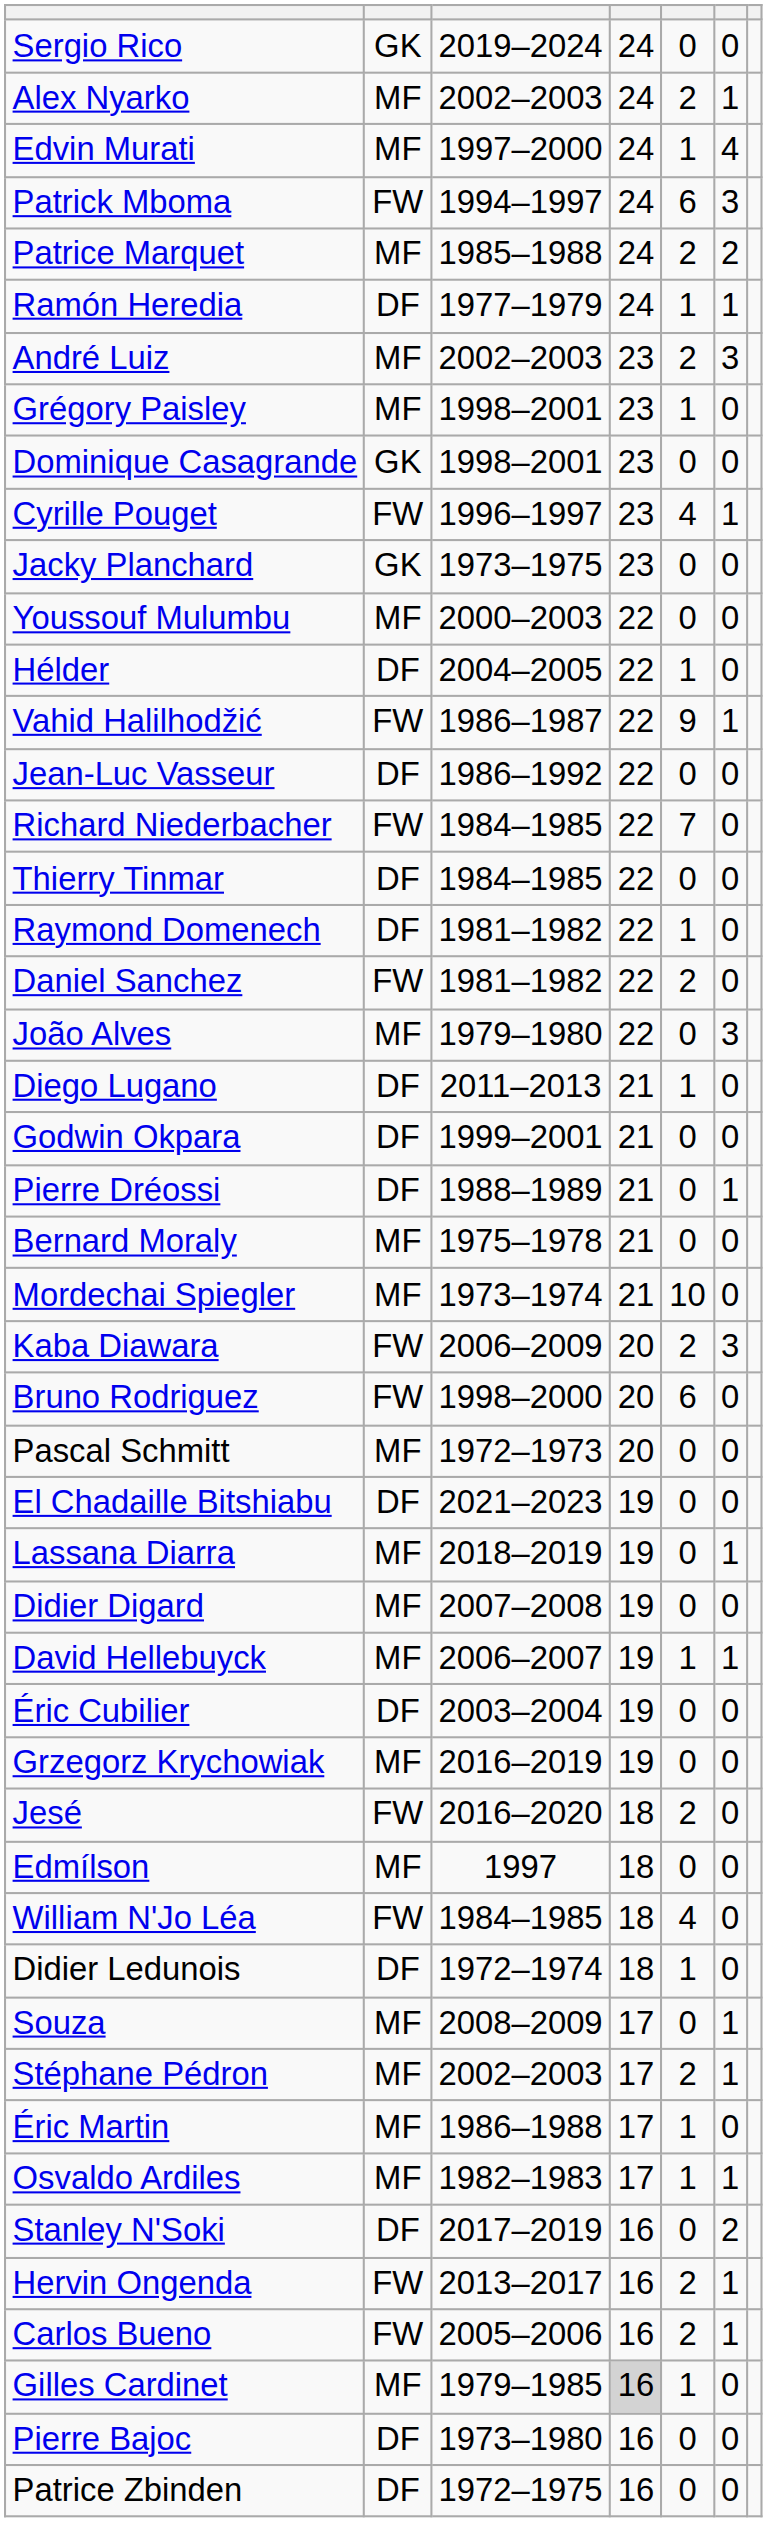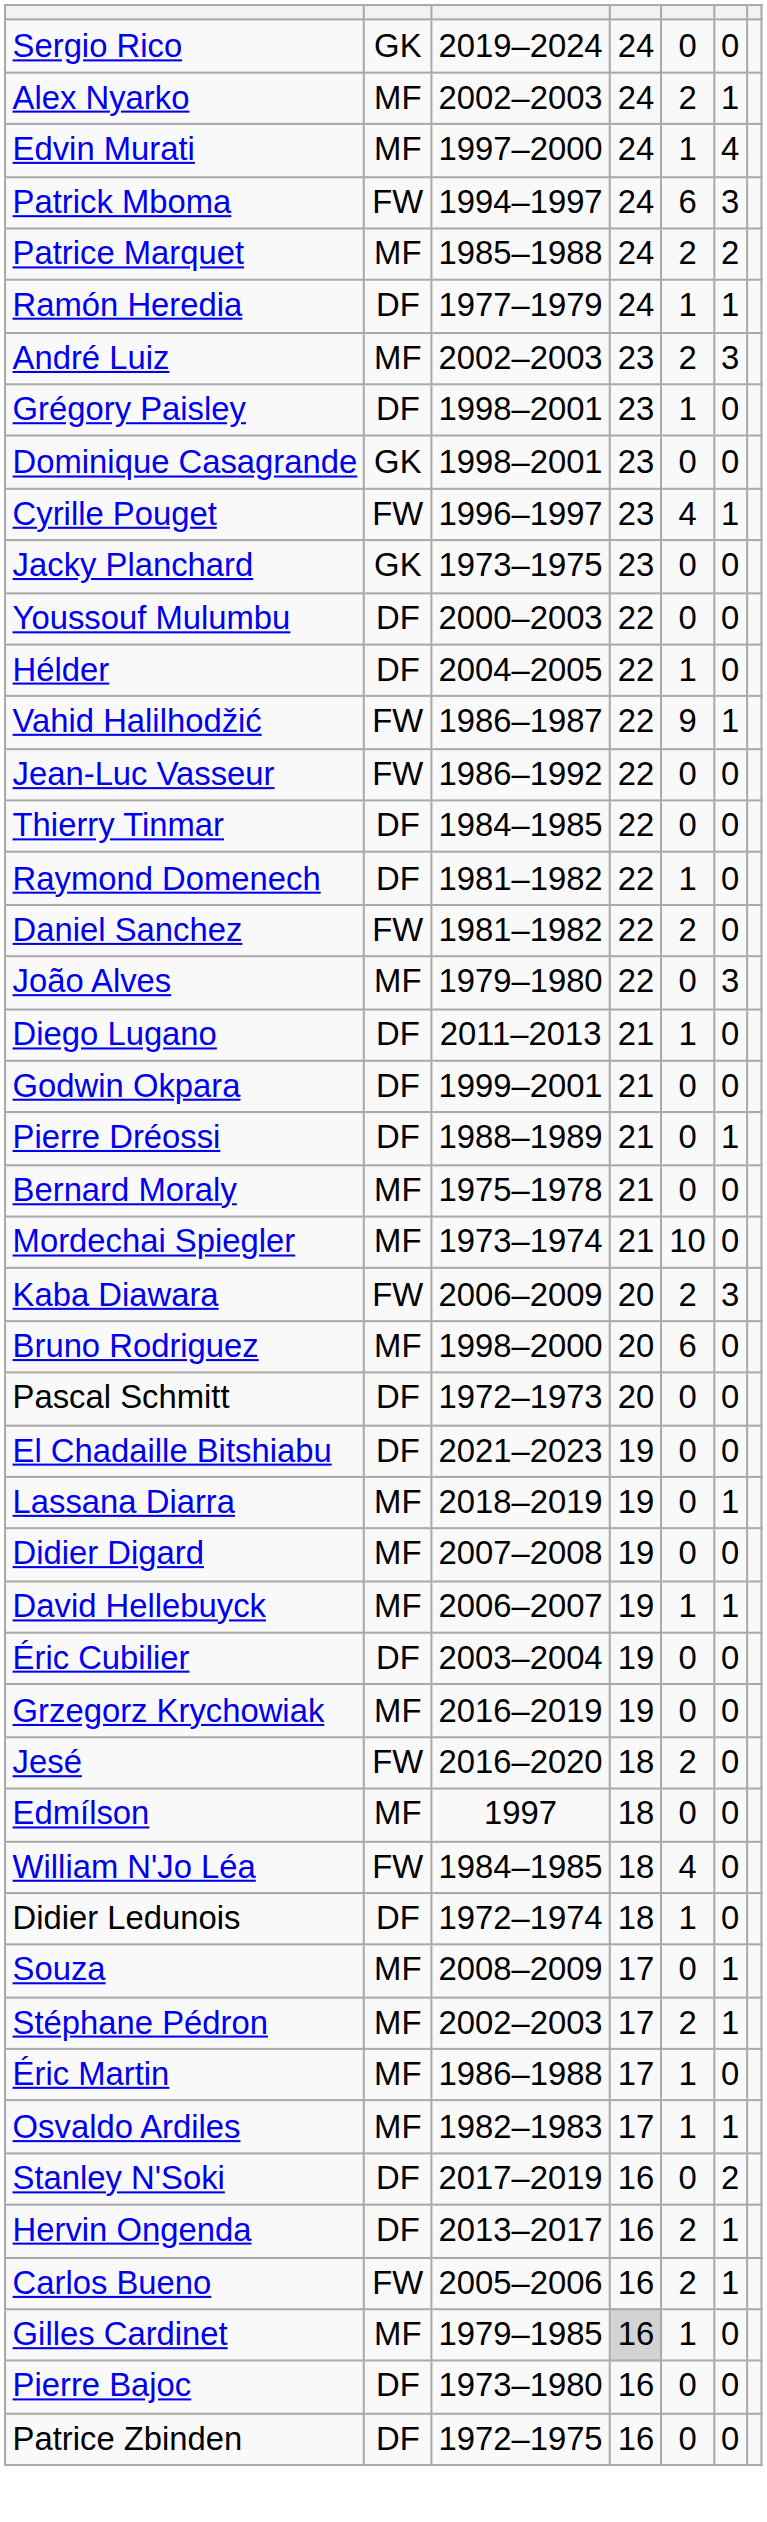Grégory Paisley | column 2: MF -> DF
Youssouf Mulumbu | column 2: MF -> DF
Jean-Luc Vasseur | column 2: DF -> FW
- row: Richard Niederbacher | FW | 1984–1985 | 22 | 7 | 0
Bruno Rodriguez | column 2: FW -> MF
Pascal Schmitt | column 2: MF -> DF
Hervin Ongenda | column 2: FW -> DF
